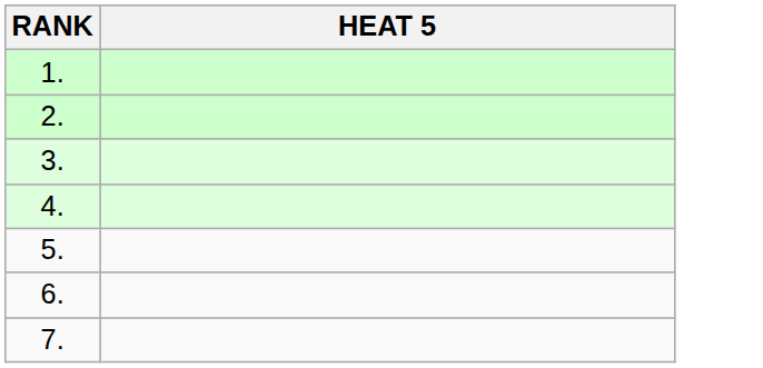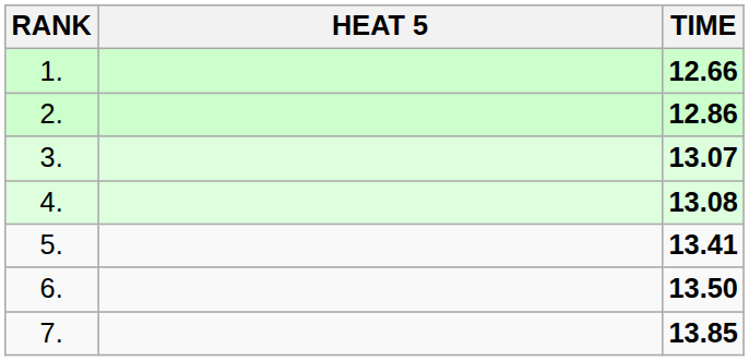+ column: TIME | 12.66 | 12.86 | 13.07 | 13.08 | 13.41 | 13.50 | 13.85
